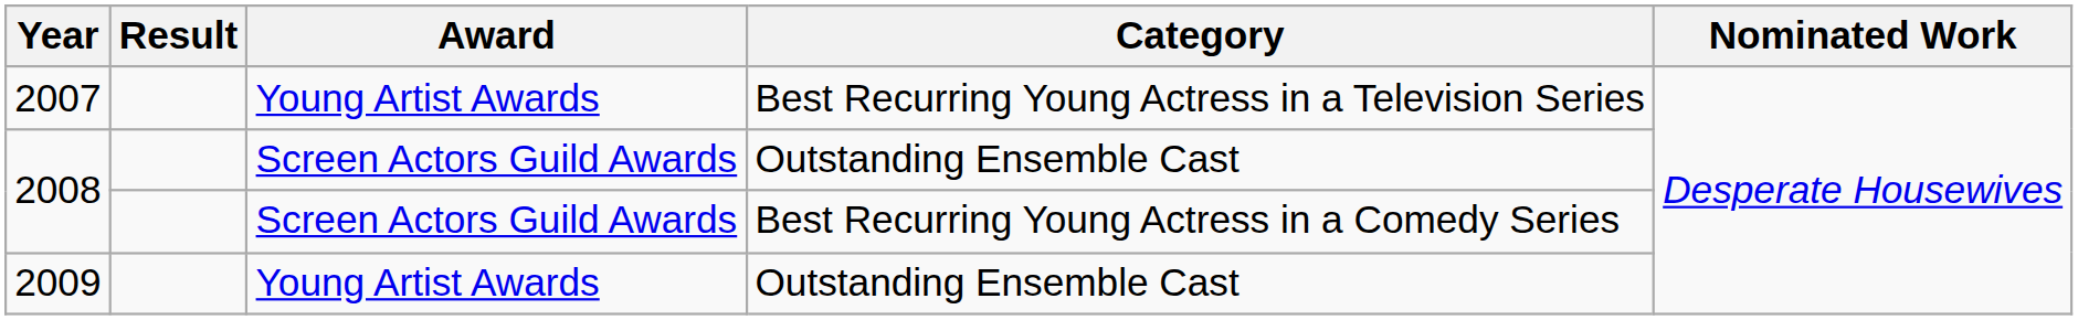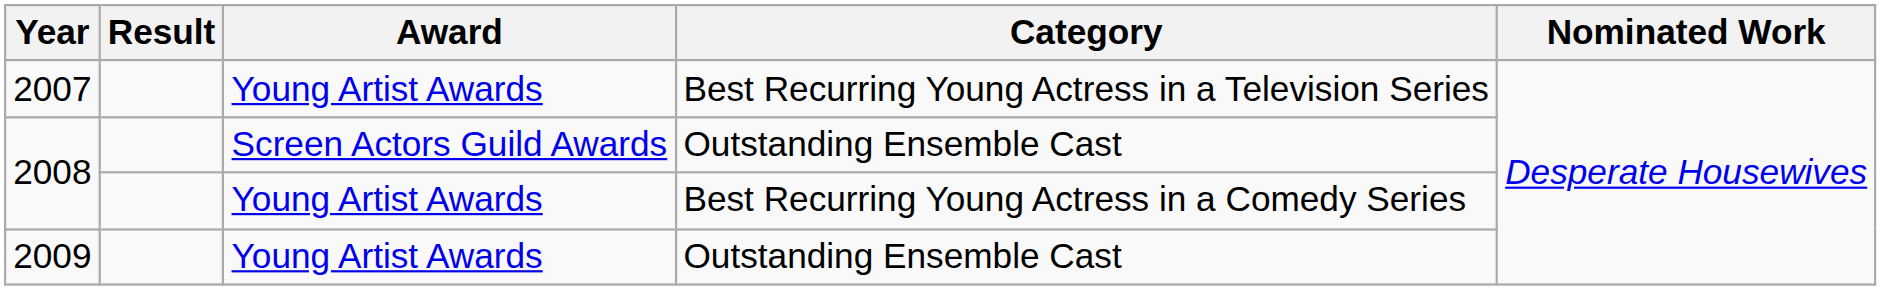2008 / Best Recurring Young Actress in a Comedy Series | Award: Screen Actors Guild Awards -> Young Artist Awards
